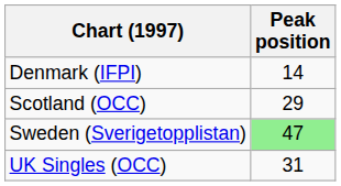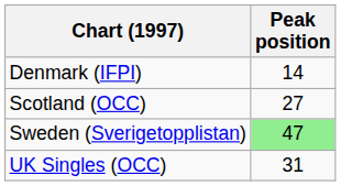Scotland (OCC) | Peak position: 29 -> 27
